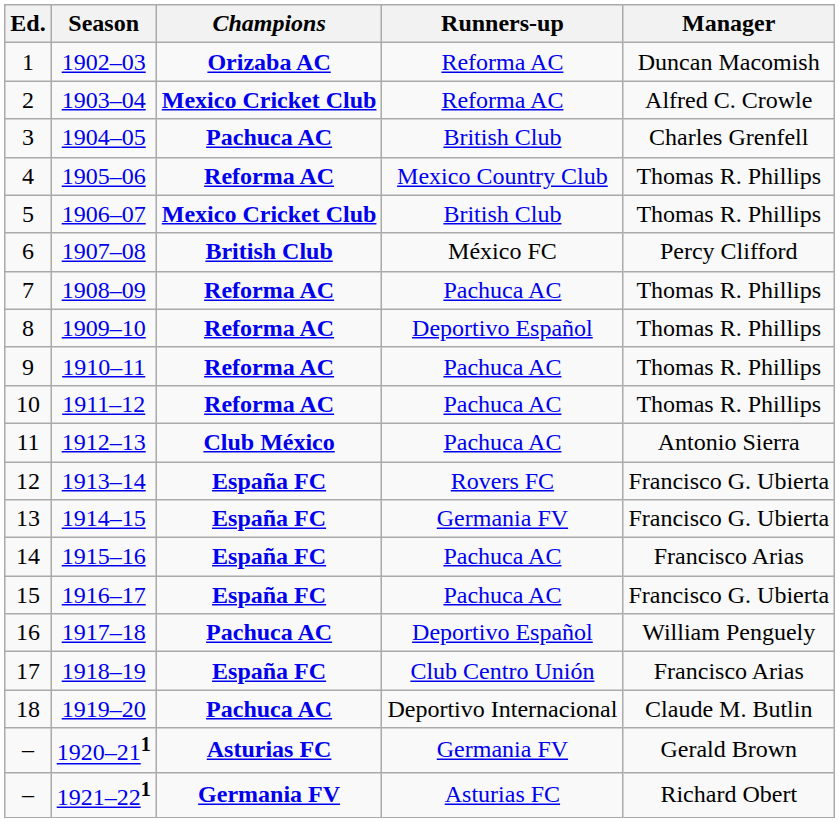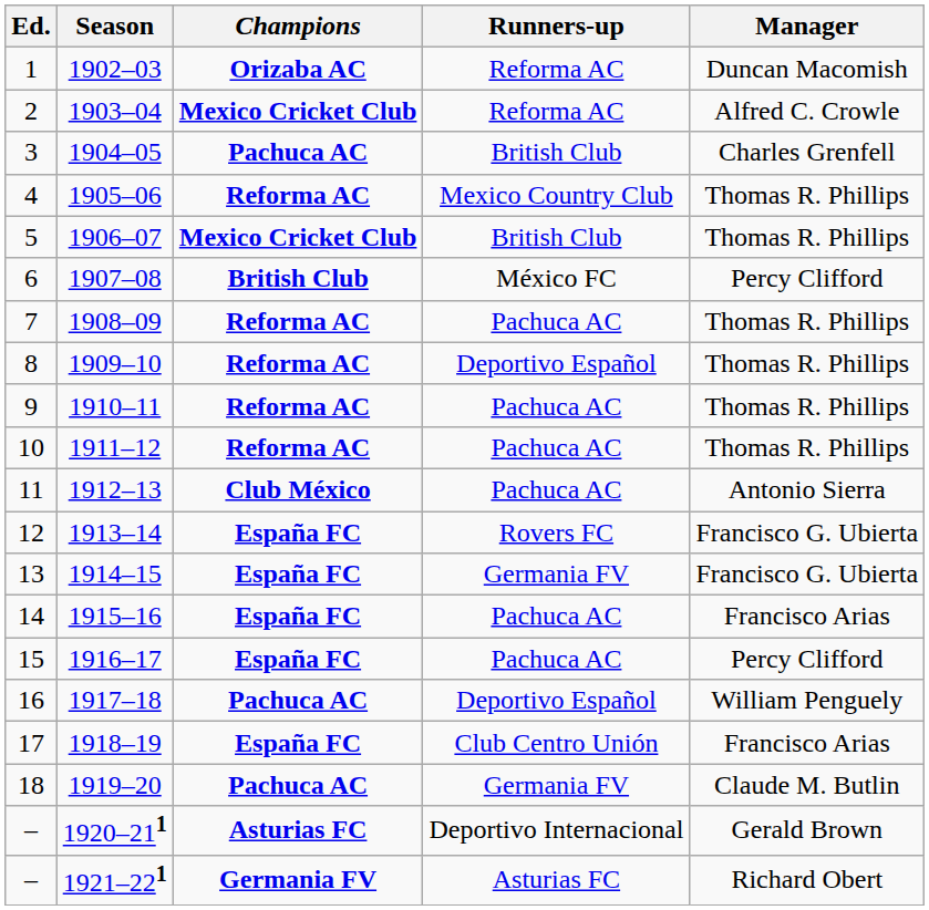1916–17 | Manager: Francisco G. Ubierta -> Percy Clifford
1919–20 | Runners-up: Deportivo Internacional -> Germania FV
1920–211 | Runners-up: Germania FV -> Deportivo Internacional
